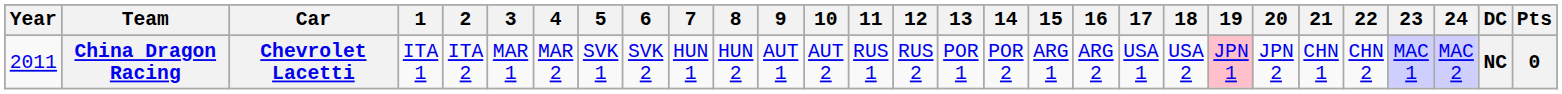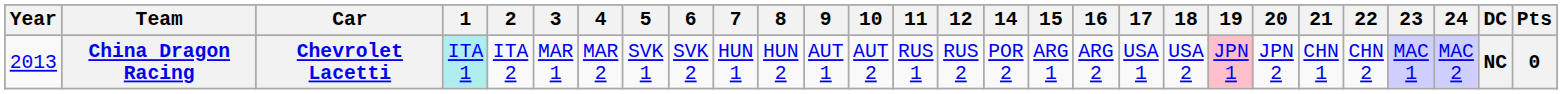- column: 13 | POR 1
China Dragon Racing | Year: 2011 -> 2013
China Dragon Racing | 1: no background -> paleturquoise background
